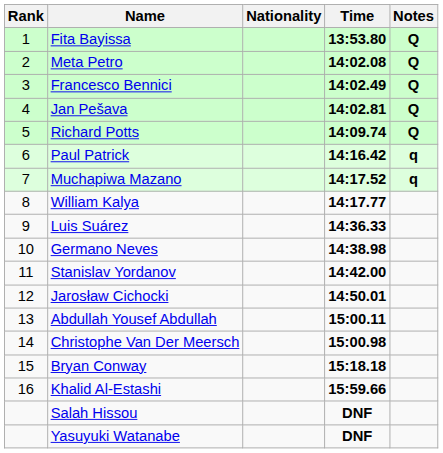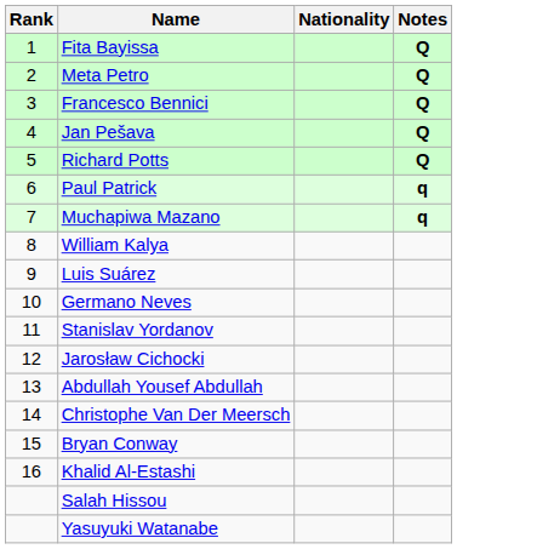- column: Time | 13:53.80 | 14:02.08 | 14:02.49 | 14:02.81 | 14:09.74 | 14:16.42 | 14:17.52 | 14:17.77 | 14:36.33 | 14:38.98 | 14:42.00 | 14:50.01 | 15:00.11 | 15:00.98 | 15:18.18 | 15:59.66 | DNF | DNF
